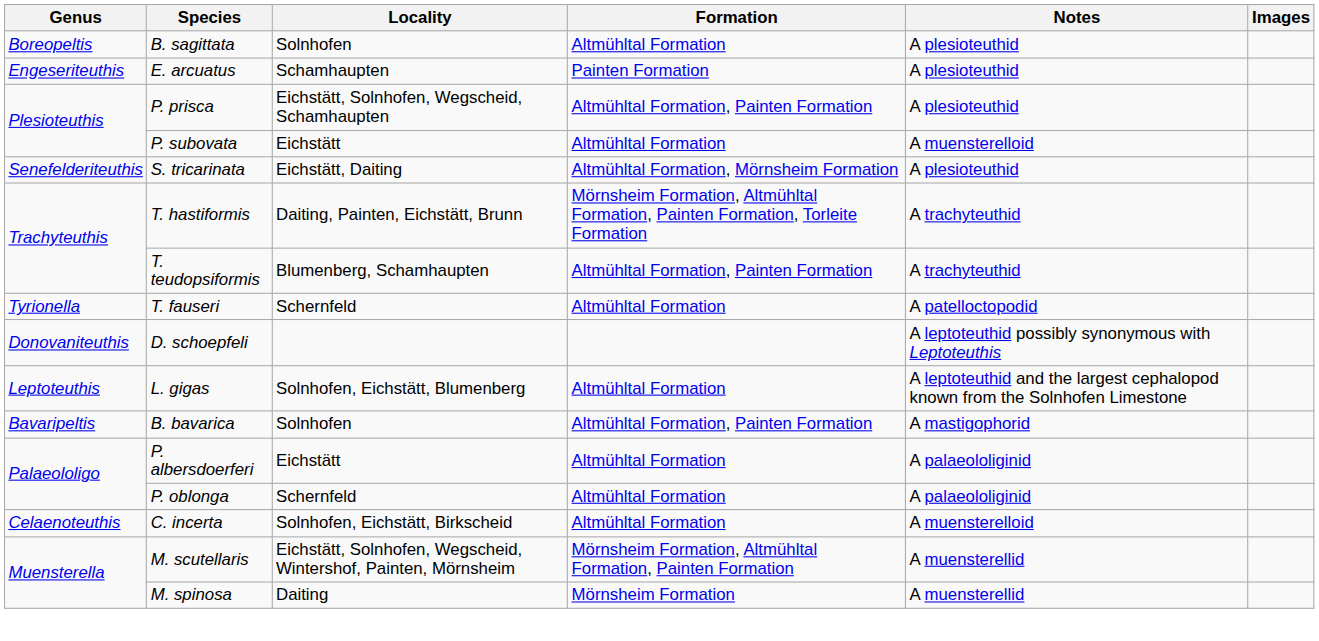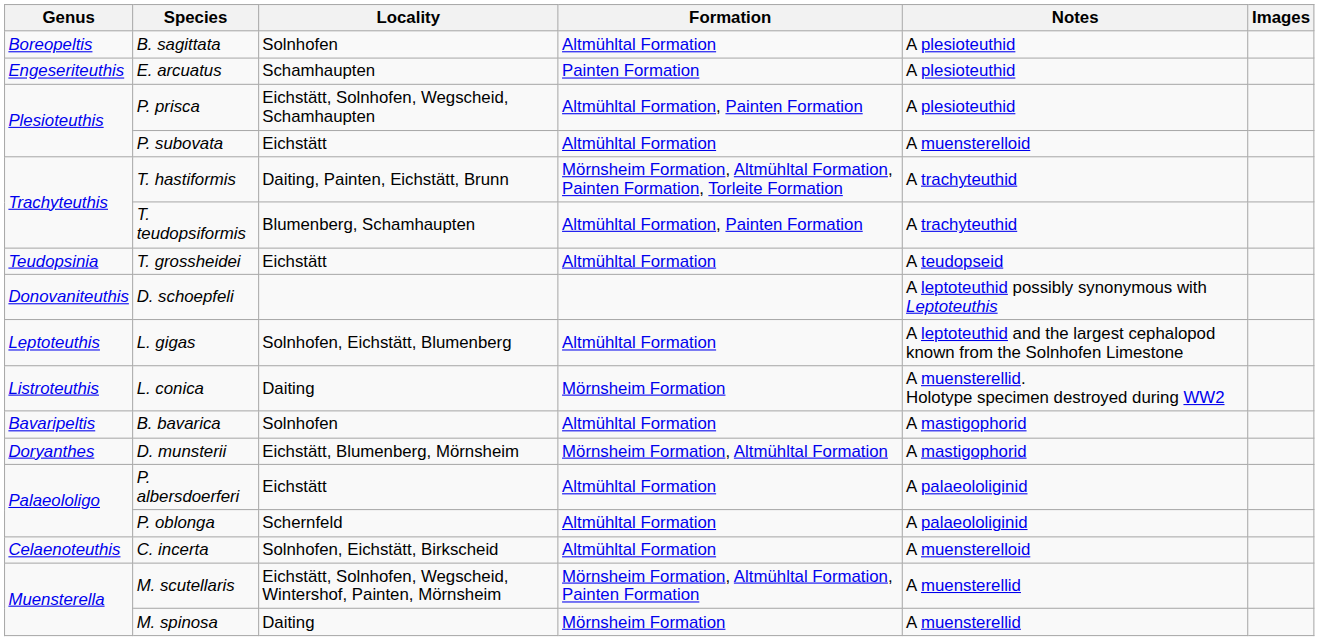- row: Senefelderiteuthis | S. tricarinata | Eichstätt, Daiting | Altmühltal Formation, Mörnsheim Formation | A plesioteuthid
+ row: Teudopsinia | T. grossheidei | Eichstätt | Altmühltal Formation | A teudopseid
- row: Tyrionella | T. fauseri | Schernfeld | Altmühltal Formation | A patelloctopodid
+ row: Listroteuthis | L. conica | Daiting | Mörnsheim Formation | A muensterellid. Holotype specimen destroyed during WW2
B. bavarica | Formation: Altmühltal Formation, Painten Formation -> Altmühltal Formation
+ row: Doryanthes | D. munsterii | Eichstätt, Blumenberg, Mörnsheim | Mörnsheim Formation, Altmühltal Formation | A mastigophorid
